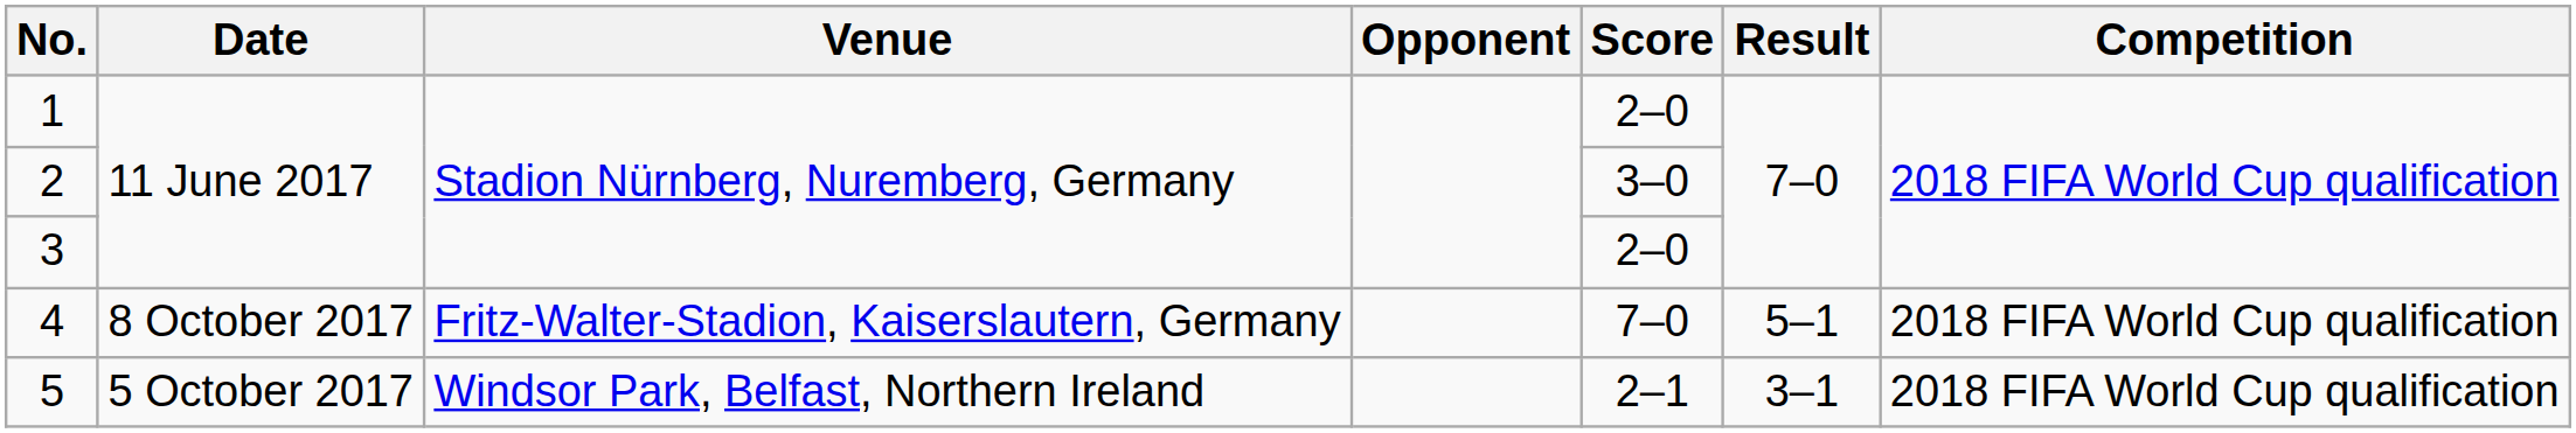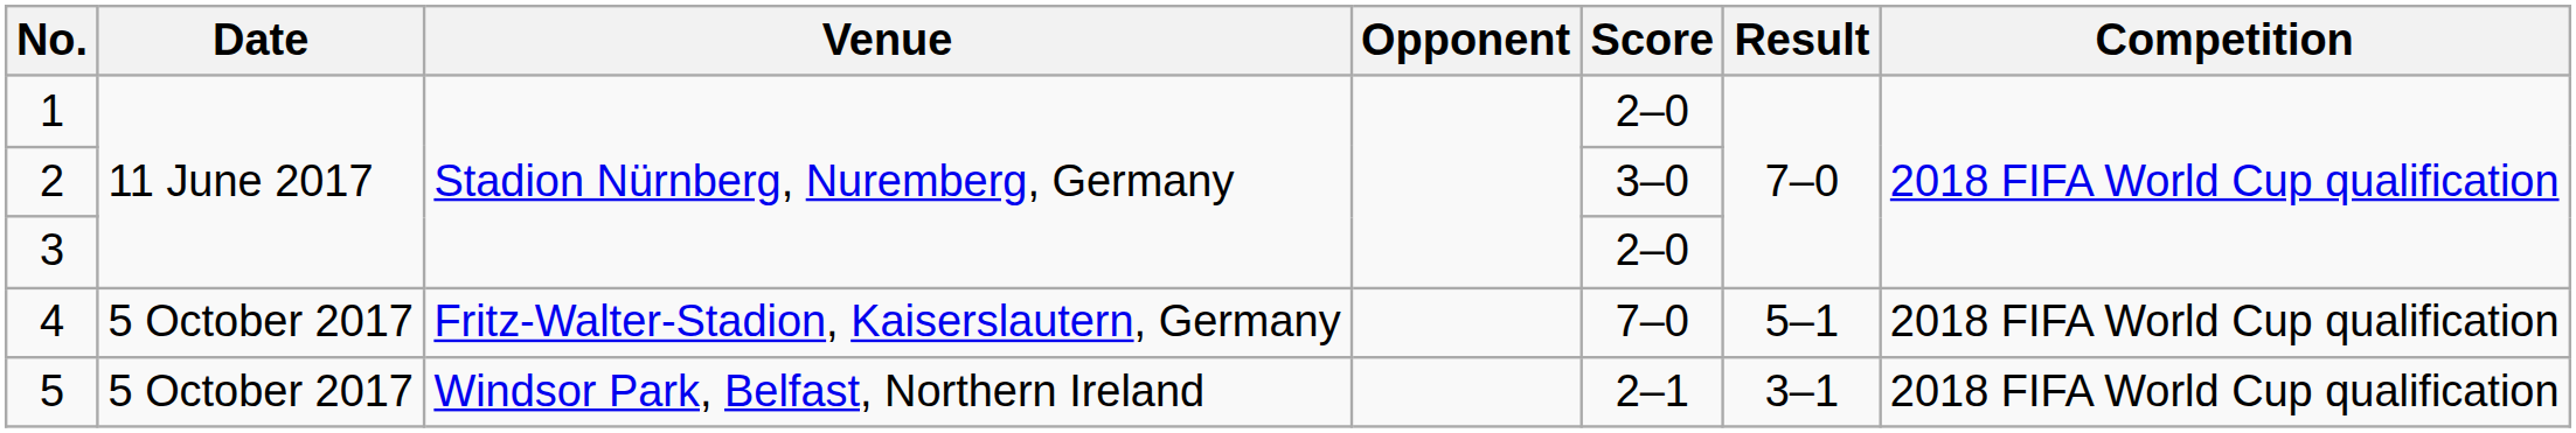4 | Date: 8 October 2017 -> 5 October 2017
